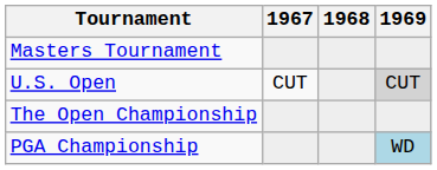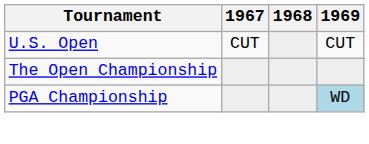- row: Masters Tournament
U.S. Open | 1969: lightgrey background -> no background
